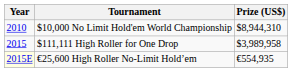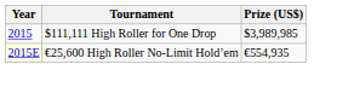- row: 2010 | $10,000 No Limit Hold'em World Championship | $8,944,310
$111,111 High Roller for One Drop | Prize (US$): $3,989,958 -> $3,989,985
